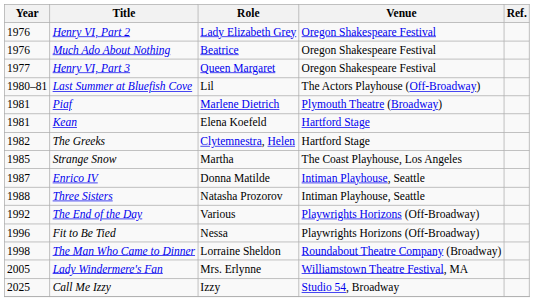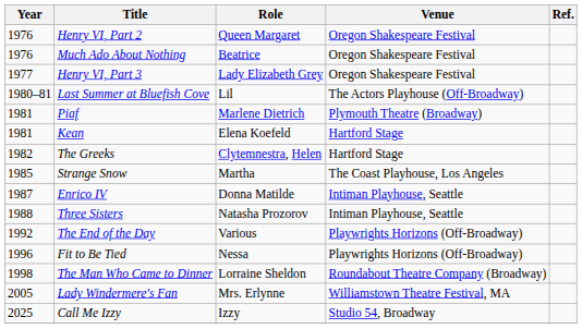Henry VI, Part 2 | Role: Lady Elizabeth Grey -> Queen Margaret
Henry VI, Part 3 | Role: Queen Margaret -> Lady Elizabeth Grey
